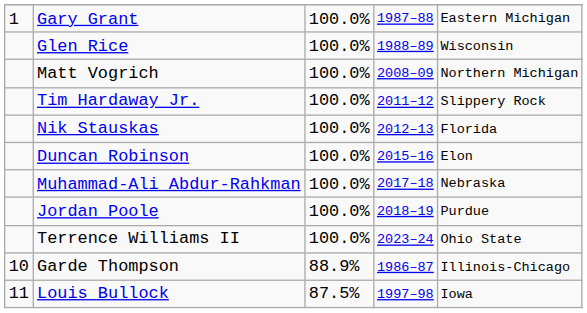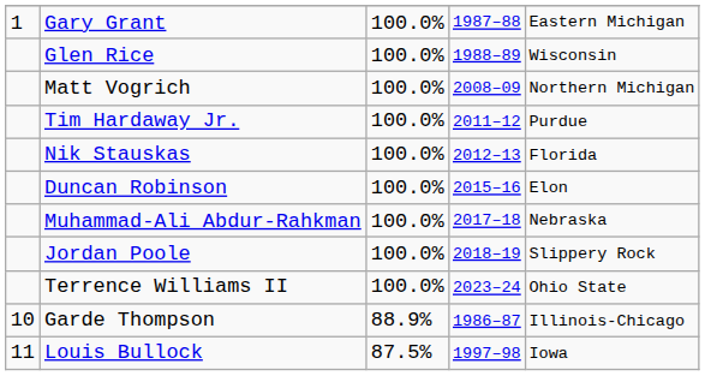Tim Hardaway Jr. | column 5: Slippery Rock -> Purdue
Jordan Poole | column 5: Purdue -> Slippery Rock
